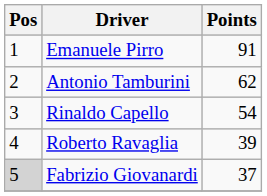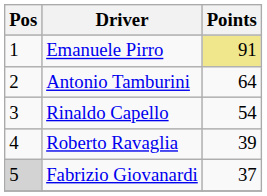Emanuele Pirro | Points: no background -> khaki background
Antonio Tamburini | Points: 62 -> 64
